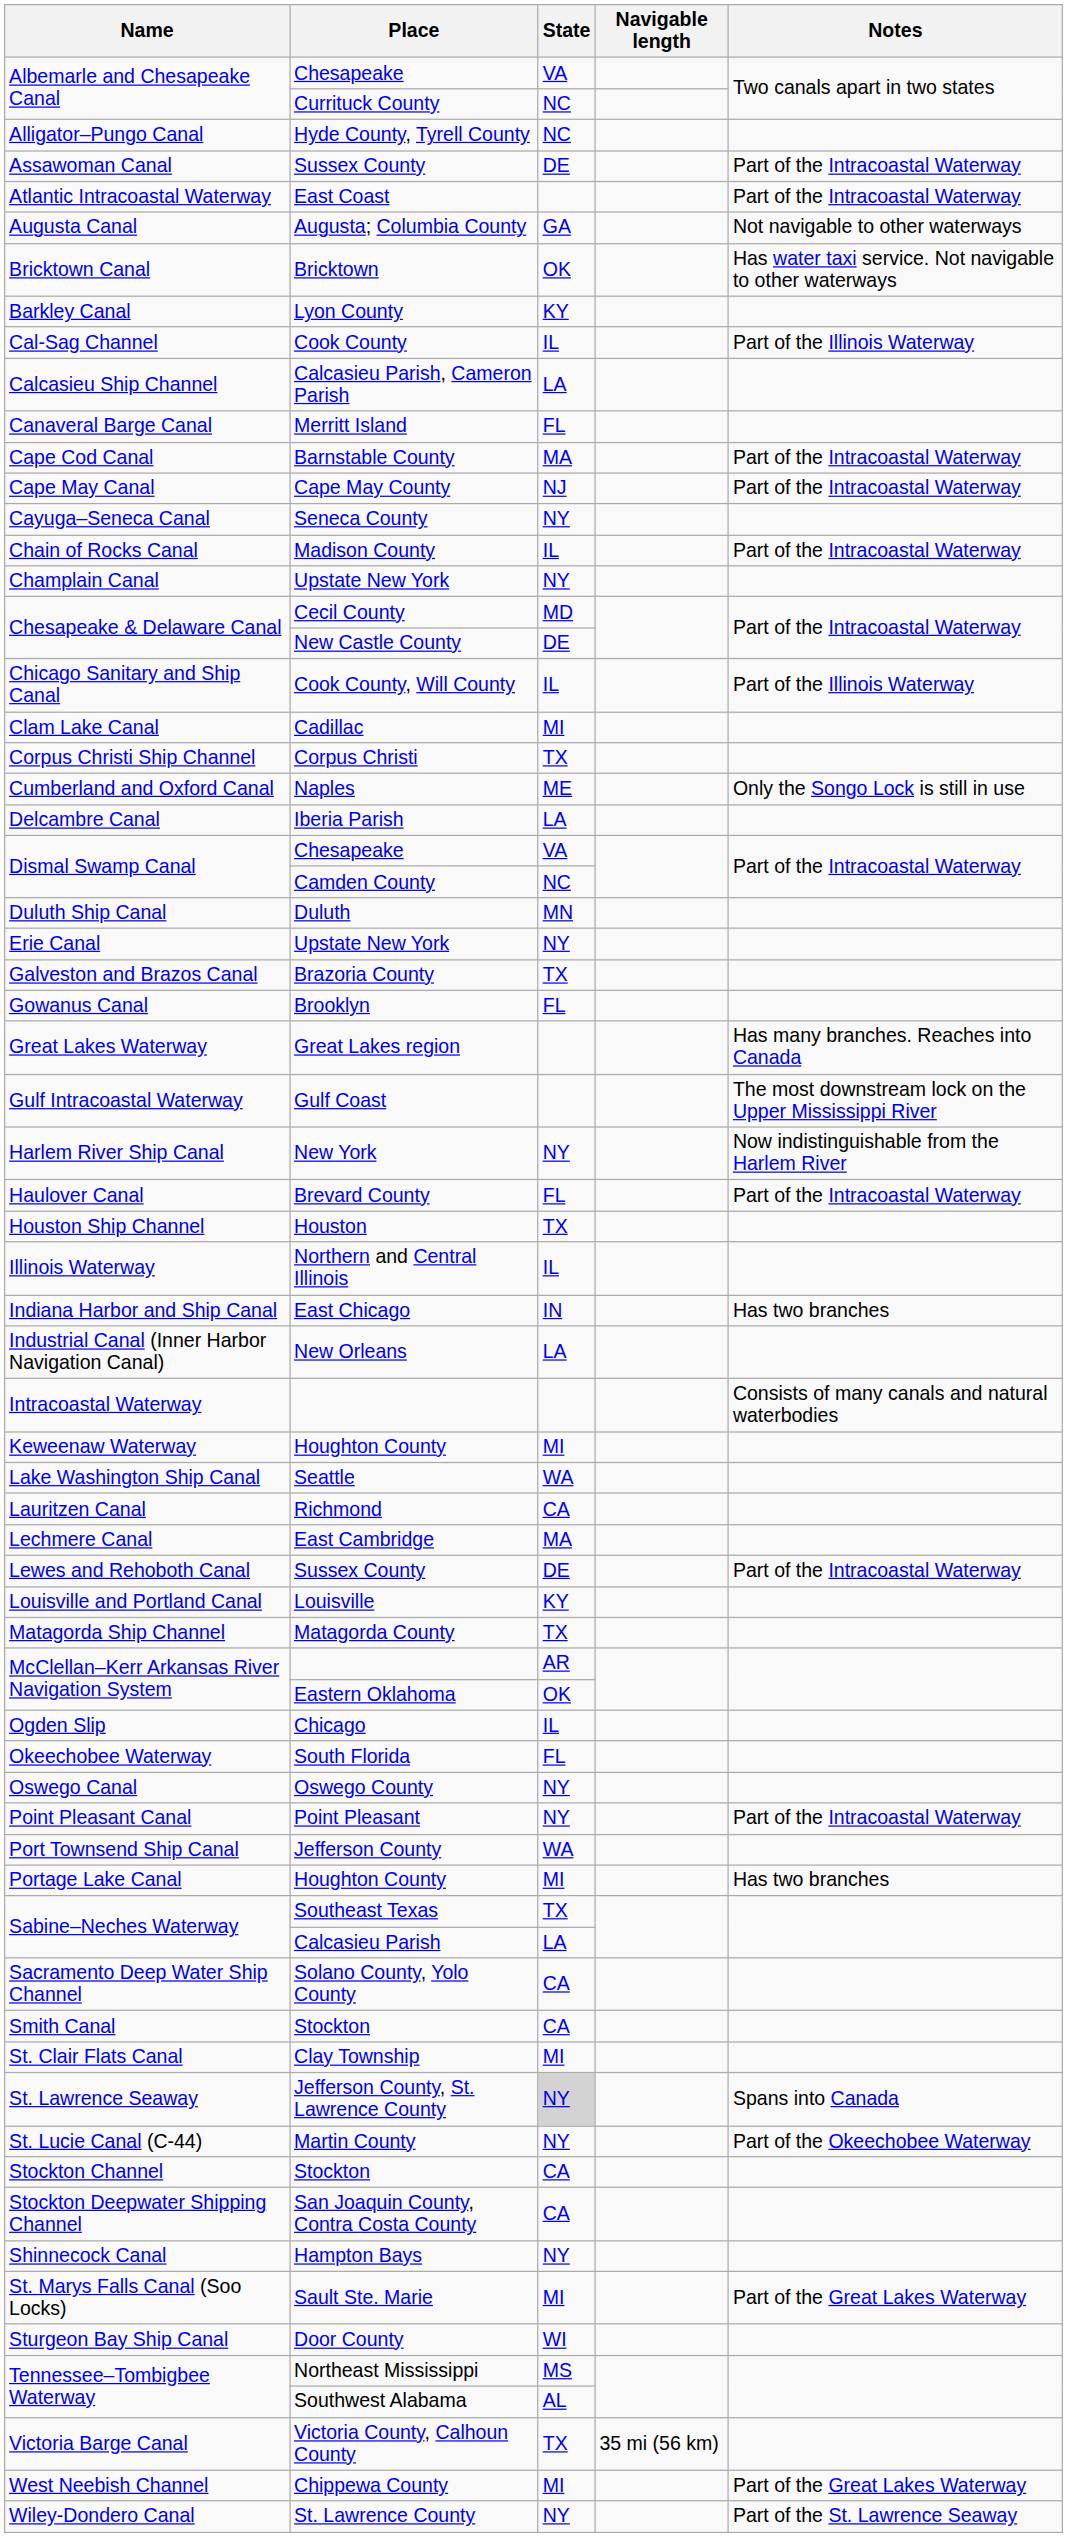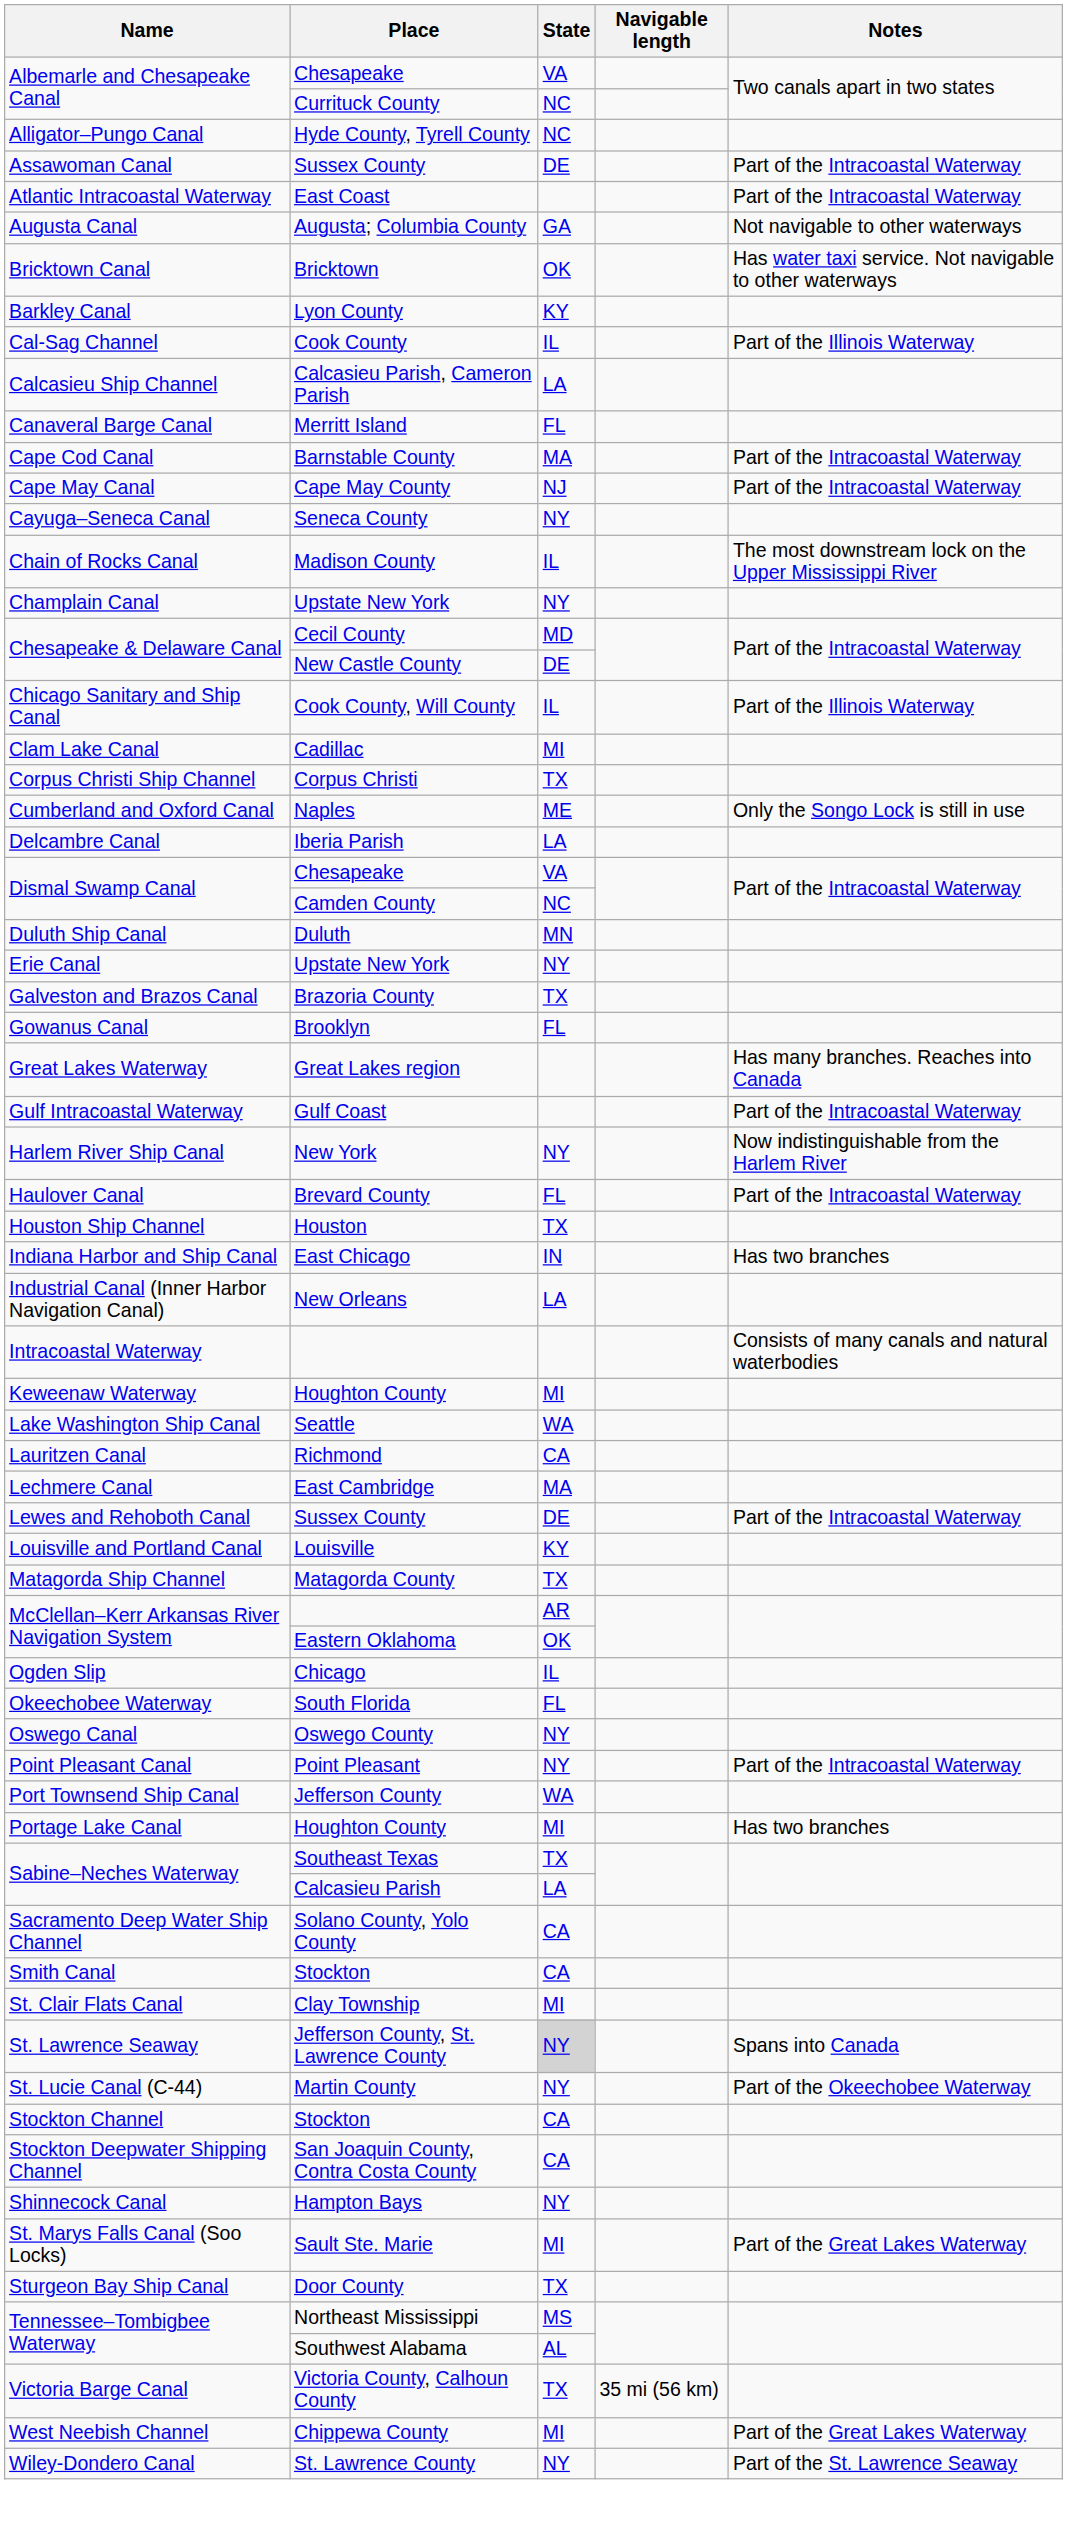Chain of Rocks Canal | Notes: Part of the Intracoastal Waterway -> The most downstream lock on the Upper Mississippi River
Gulf Intracoastal Waterway | Notes: The most downstream lock on the Upper Mississippi River -> Part of the Intracoastal Waterway
- row: Illinois Waterway | Northern and Central Illinois | IL
Sturgeon Bay Ship Canal | State: WI -> TX
